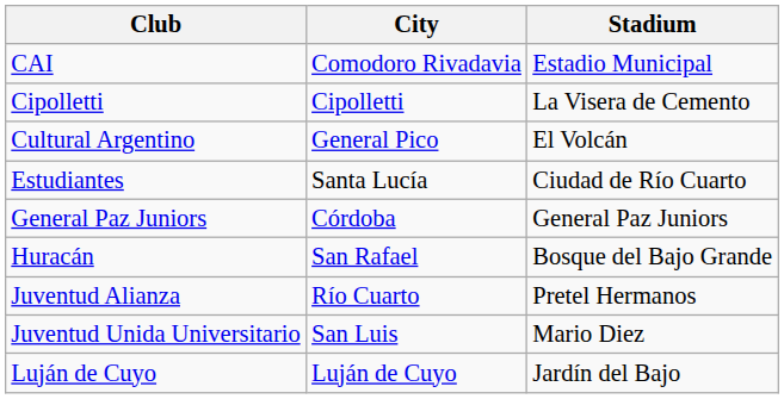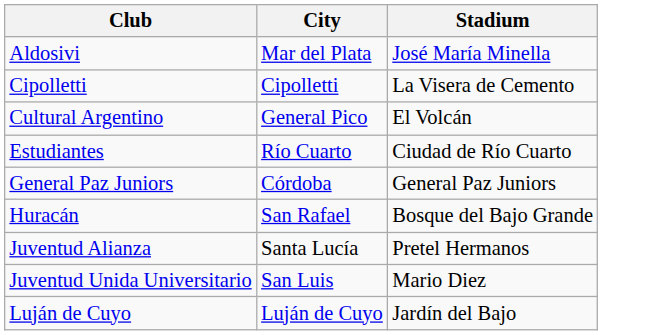+ row: Aldosivi | Mar del Plata | José María Minella
- row: CAI | Comodoro Rivadavia | Estadio Municipal
Estudiantes | City: Santa Lucía -> Río Cuarto
Juventud Alianza | City: Río Cuarto -> Santa Lucía
